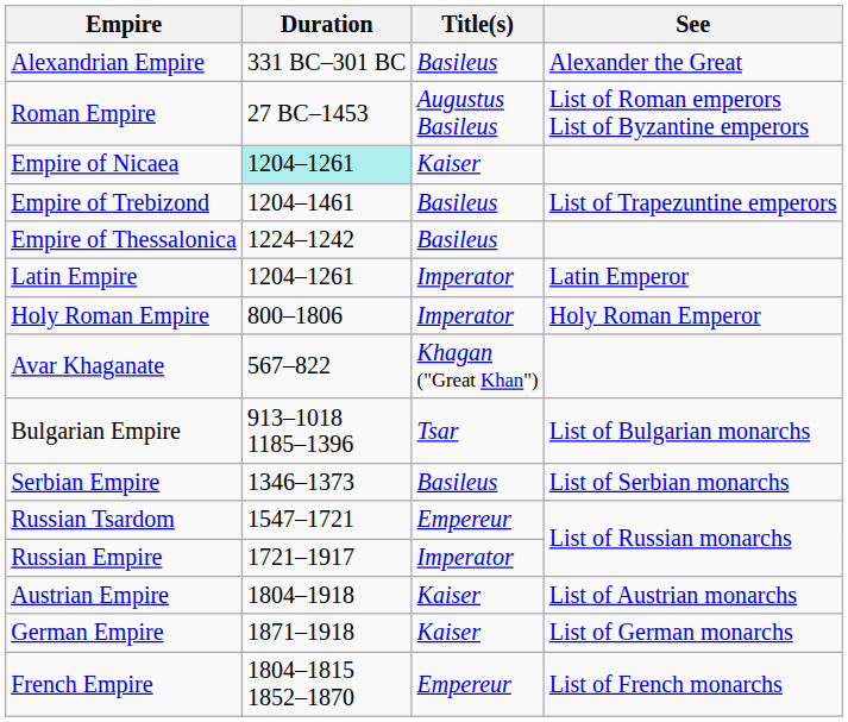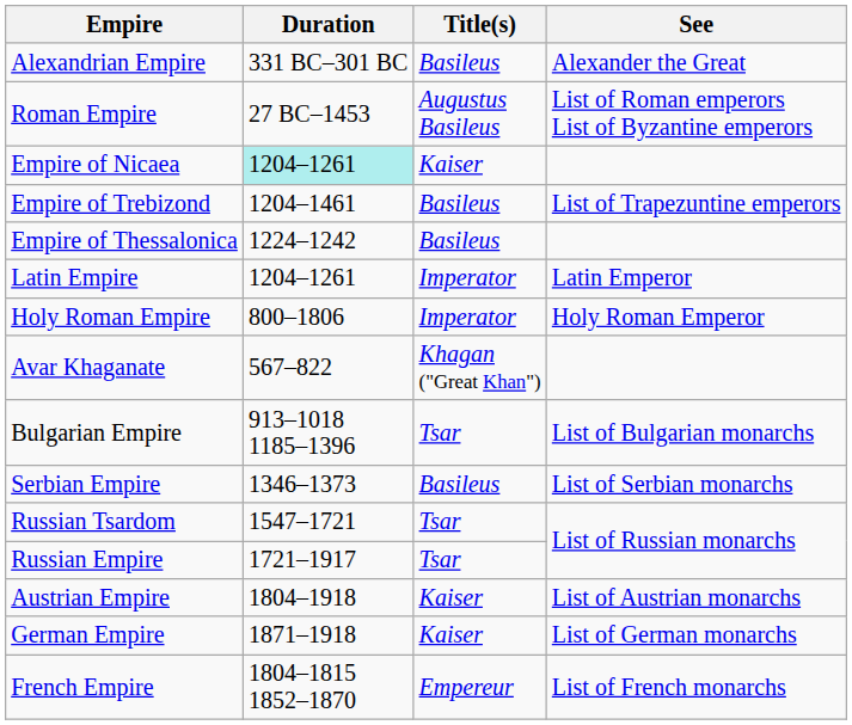Russian Tsardom | Title(s): Empereur -> Tsar
Russian Empire | Title(s): Imperator -> Tsar
